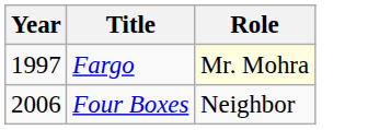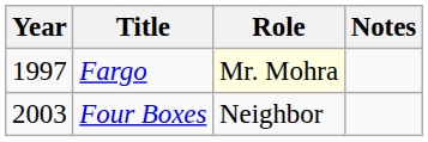+ column: Notes
Four Boxes | Year: 2006 -> 2003
